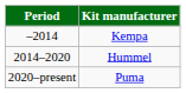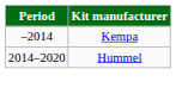- row: 2020–present | Puma
